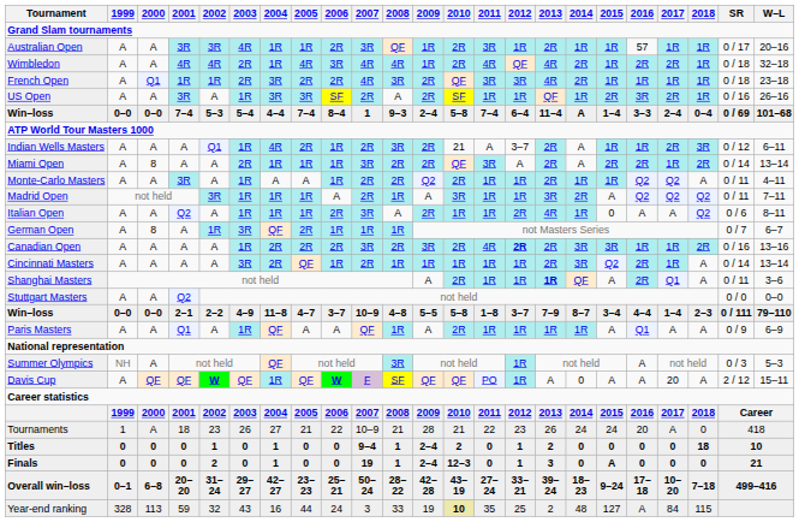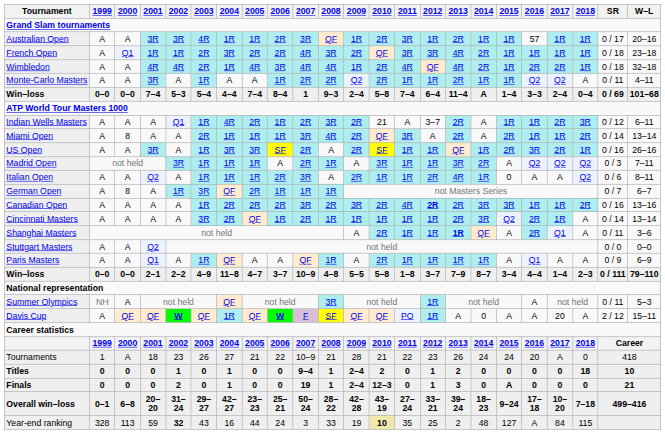rows swapped: French Open <-> Wimbledon
rows swapped: US Open <-> Monte-Carlo Masters
Miami Open | 2008: 2R -> 4R
Miami Open | 2016: 2R -> 1R
Madrid Open | SR: 0 / 11 -> 0 / 3
rows swapped: Paris Masters <-> Win–loss / 2–1
Summer Olympics | SR: 0 / 3 -> 0 / 11
Year-end ranking | 2002: normal -> bold
